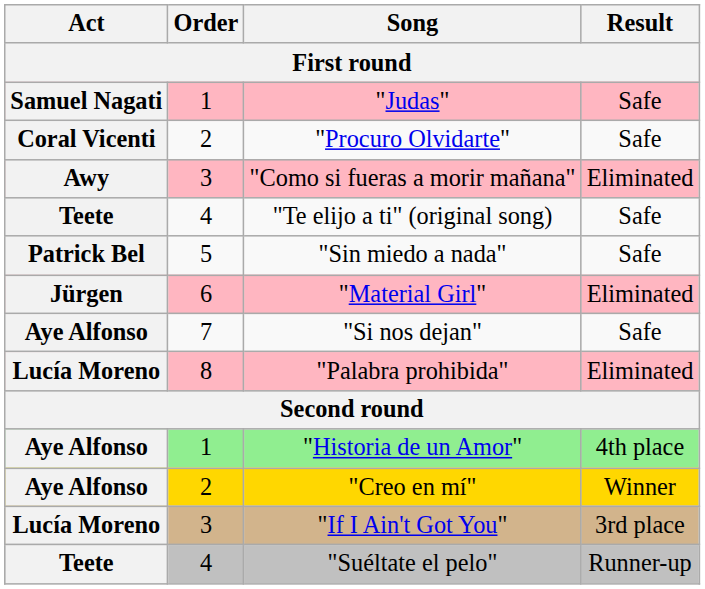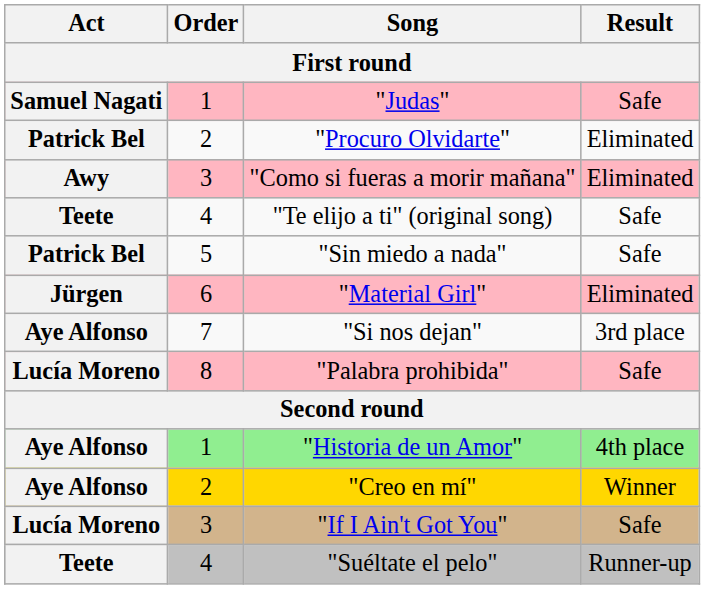"Procuro Olvidarte" | Act: Coral Vicenti -> Patrick Bel
"Procuro Olvidarte" | Result: Safe -> Eliminated
"Si nos dejan" | Result: Safe -> 3rd place
"Palabra prohibida" | Result: Eliminated -> Safe
"If I Ain't Got You" | Result: 3rd place -> Safe
